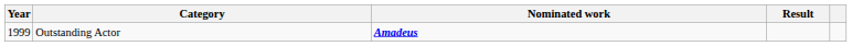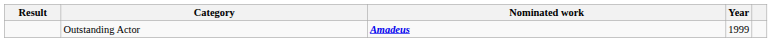columns swapped: Year <-> Result
